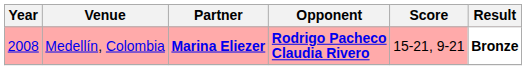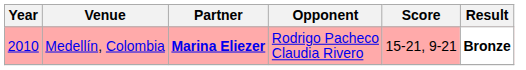Medellín, Colombia | Year: 2008 -> 2010
Medellín, Colombia | Opponent: bold -> normal
